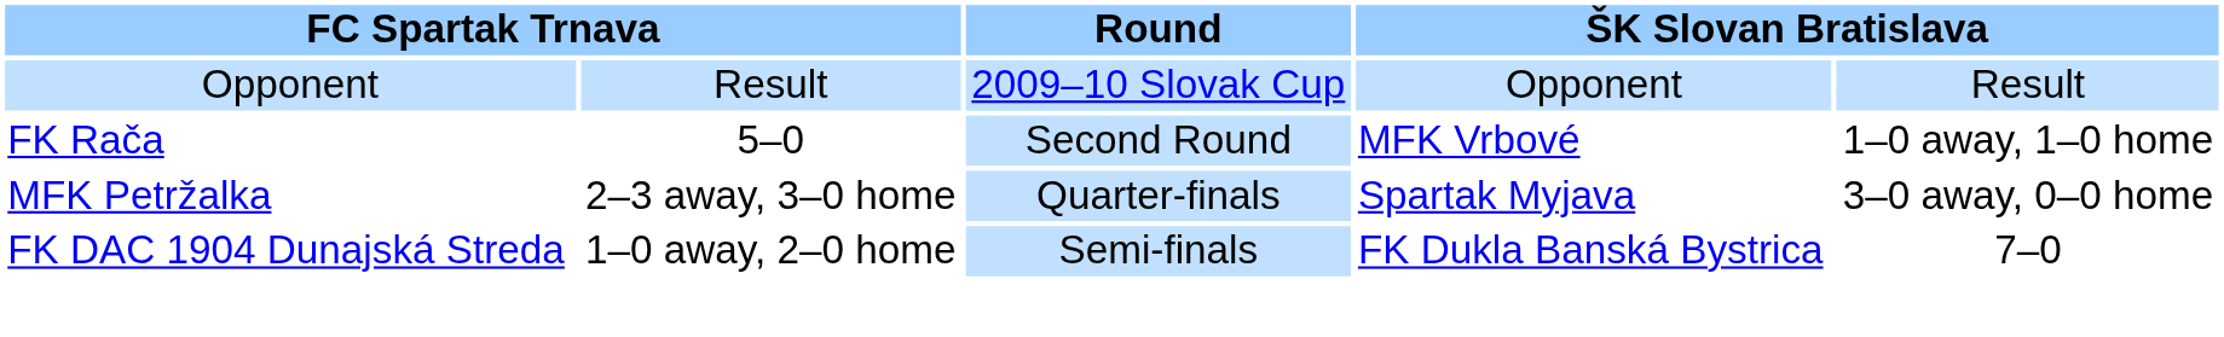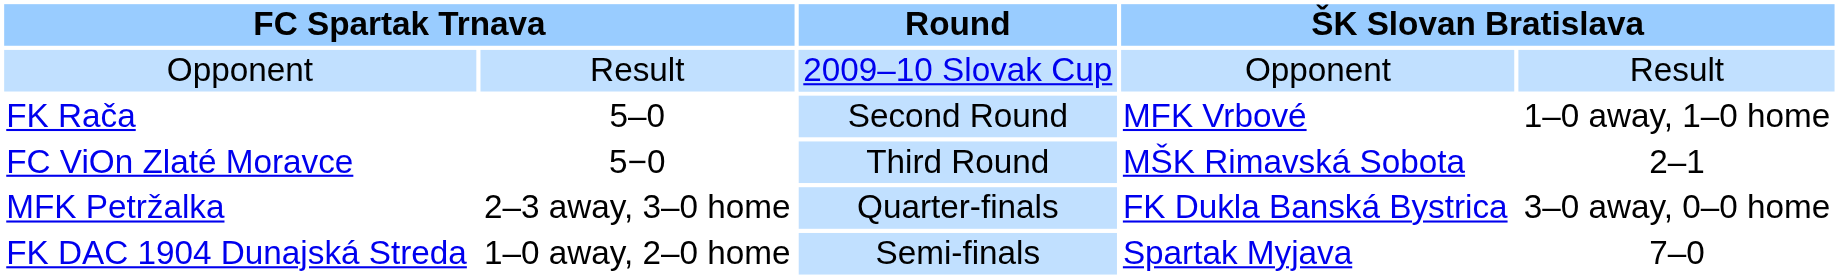+ row: FC ViOn Zlaté Moravce | 5−0 | Third Round | MŠK Rimavská Sobota | 2–1
MFK Petržalka | column 4: Spartak Myjava -> FK Dukla Banská Bystrica
FK DAC 1904 Dunajská Streda | column 4: FK Dukla Banská Bystrica -> Spartak Myjava
